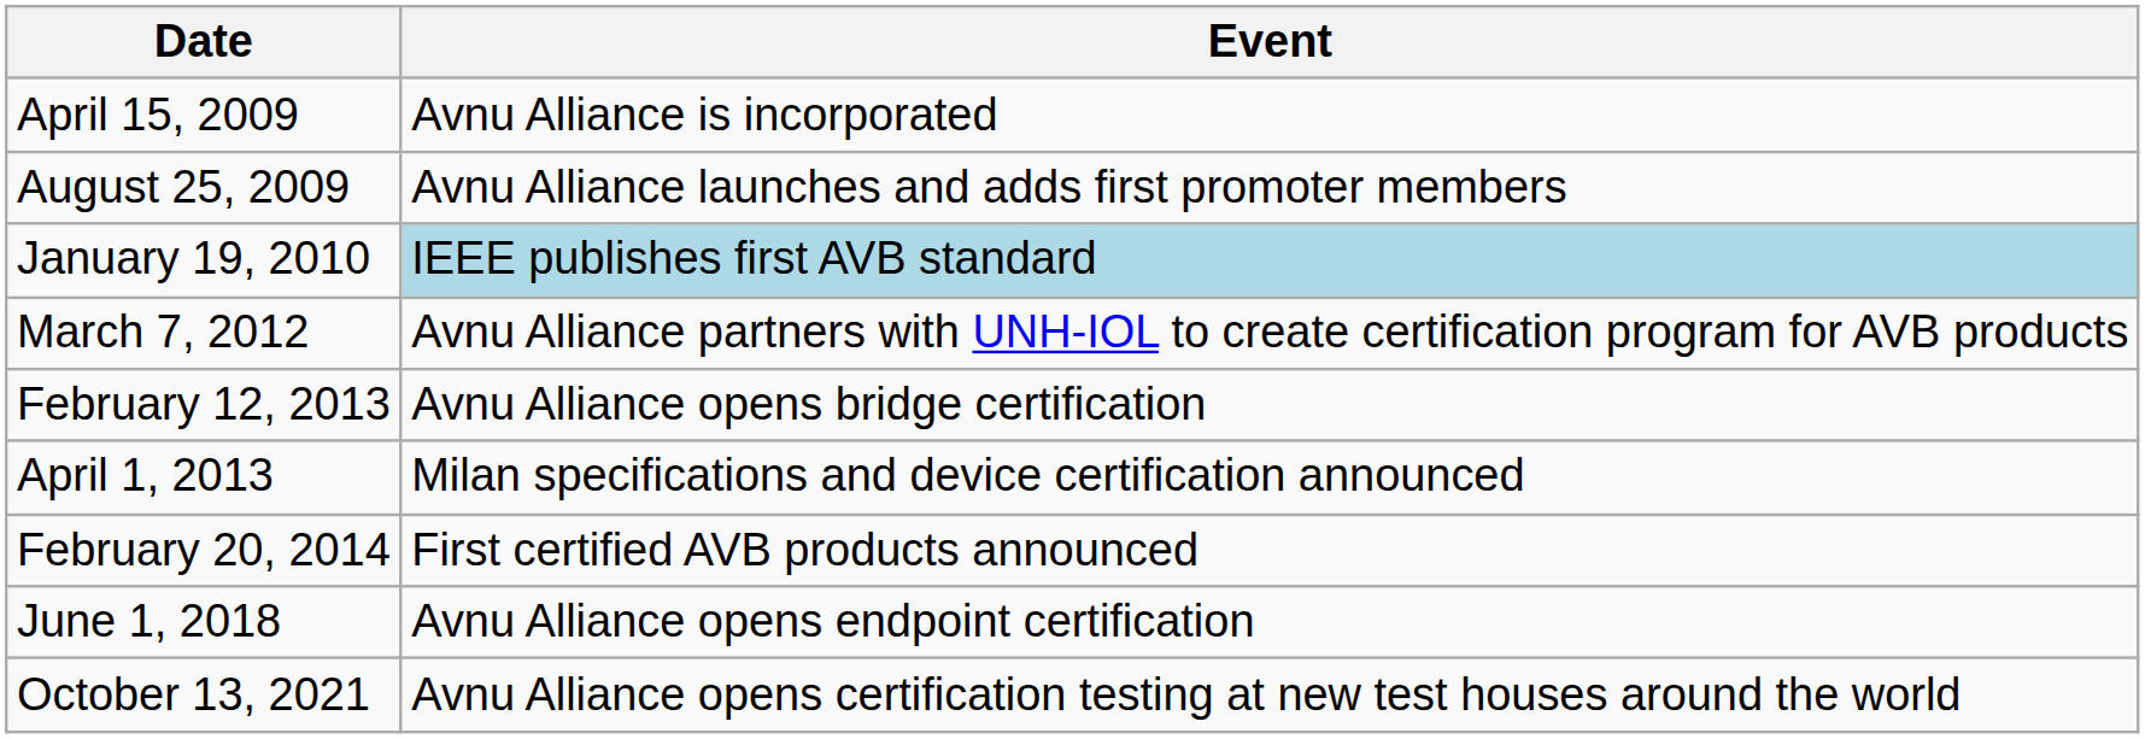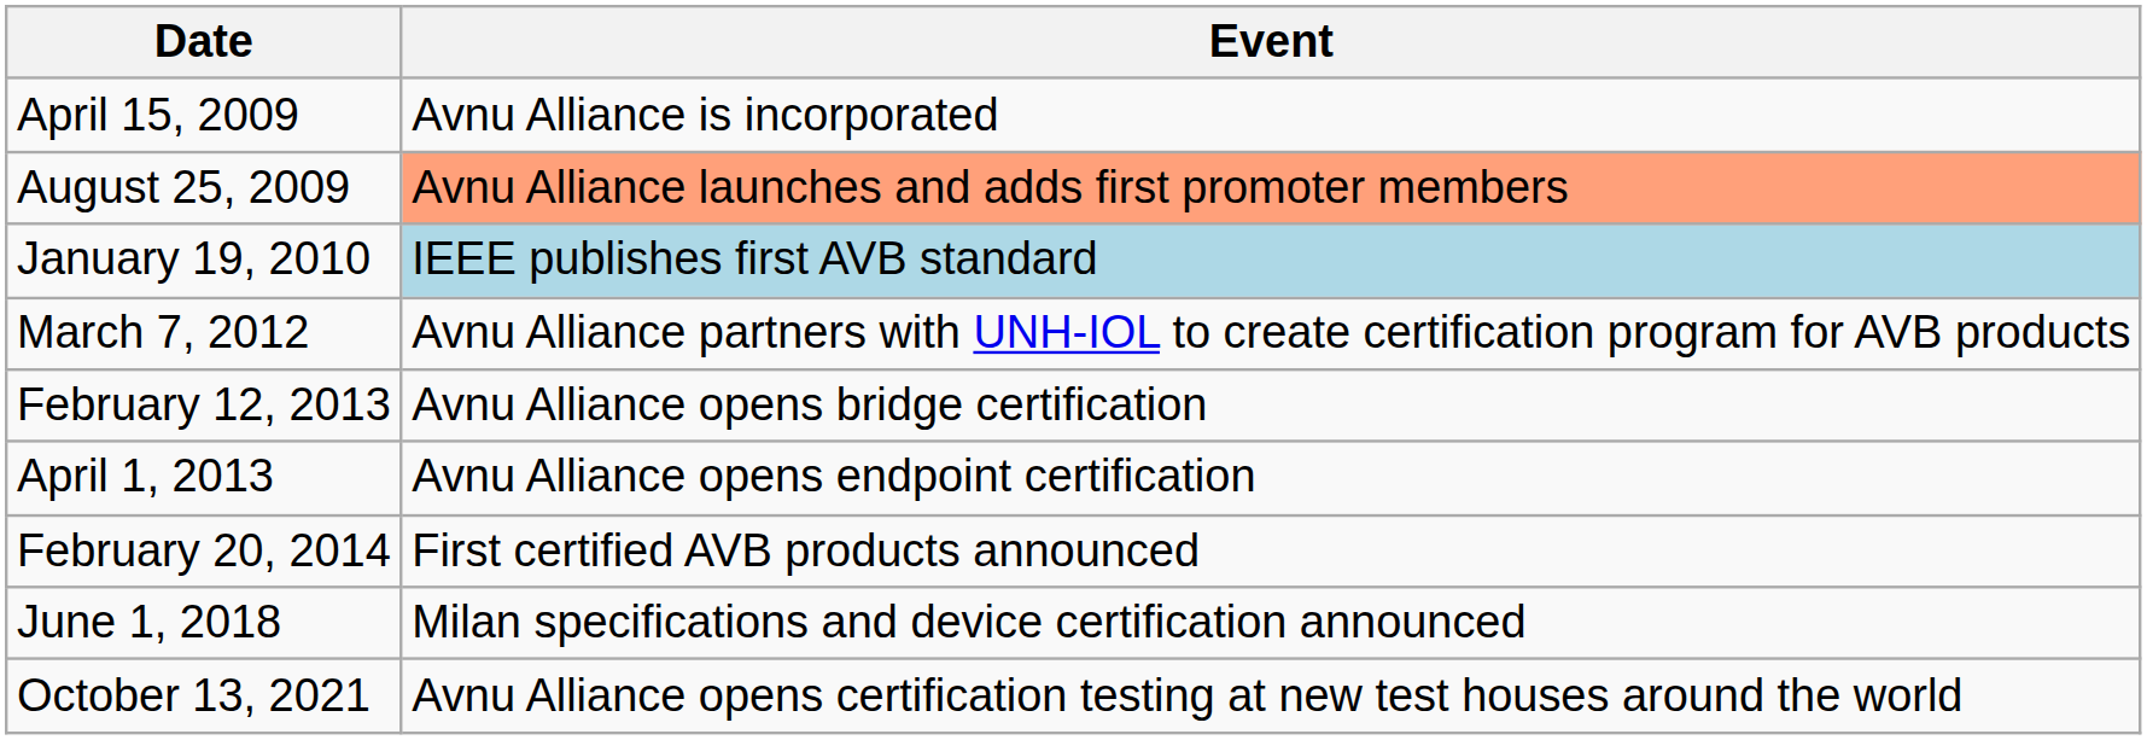August 25, 2009 | Event: no background -> lightsalmon background
April 1, 2013 | Event: Milan specifications and device certification announced -> Avnu Alliance opens endpoint certification
June 1, 2018 | Event: Avnu Alliance opens endpoint certification -> Milan specifications and device certification announced
